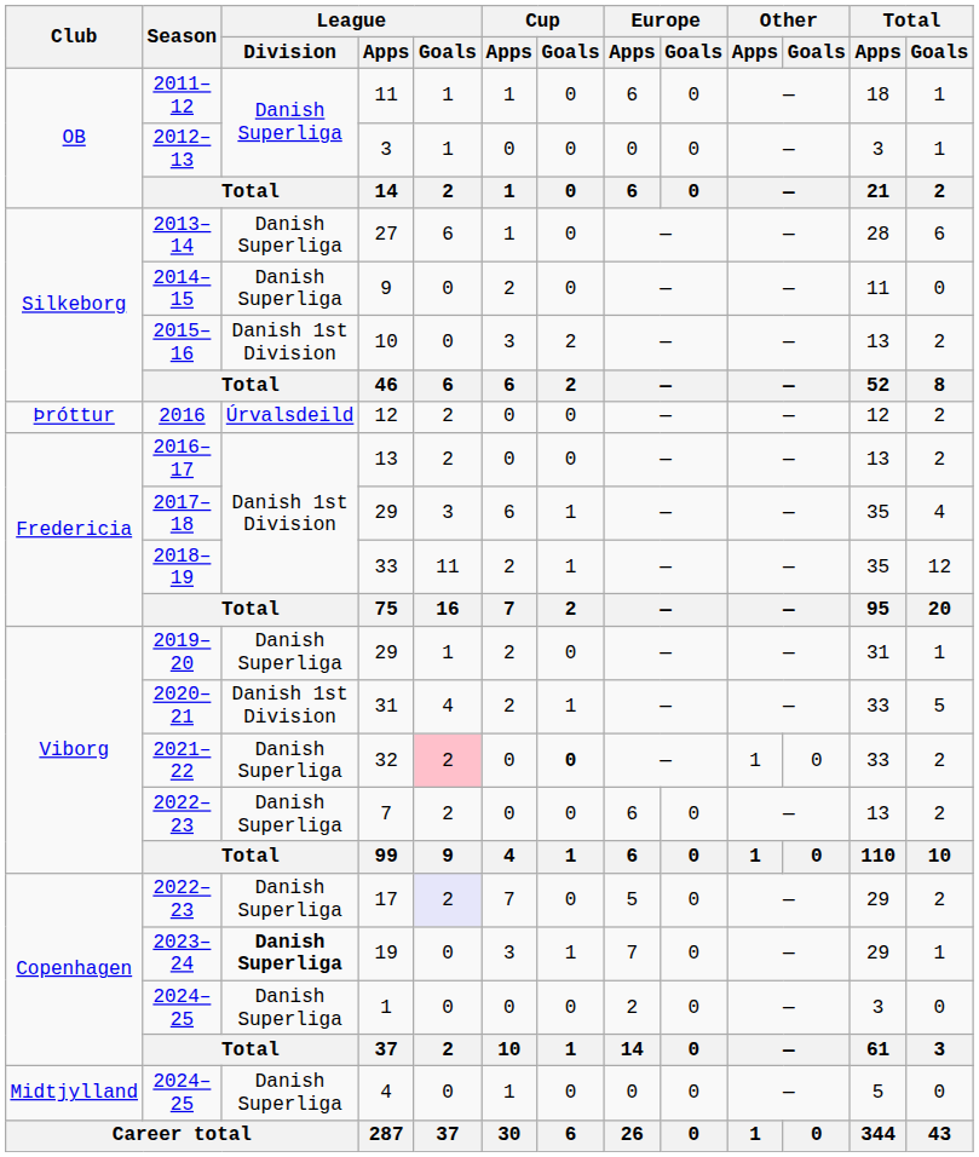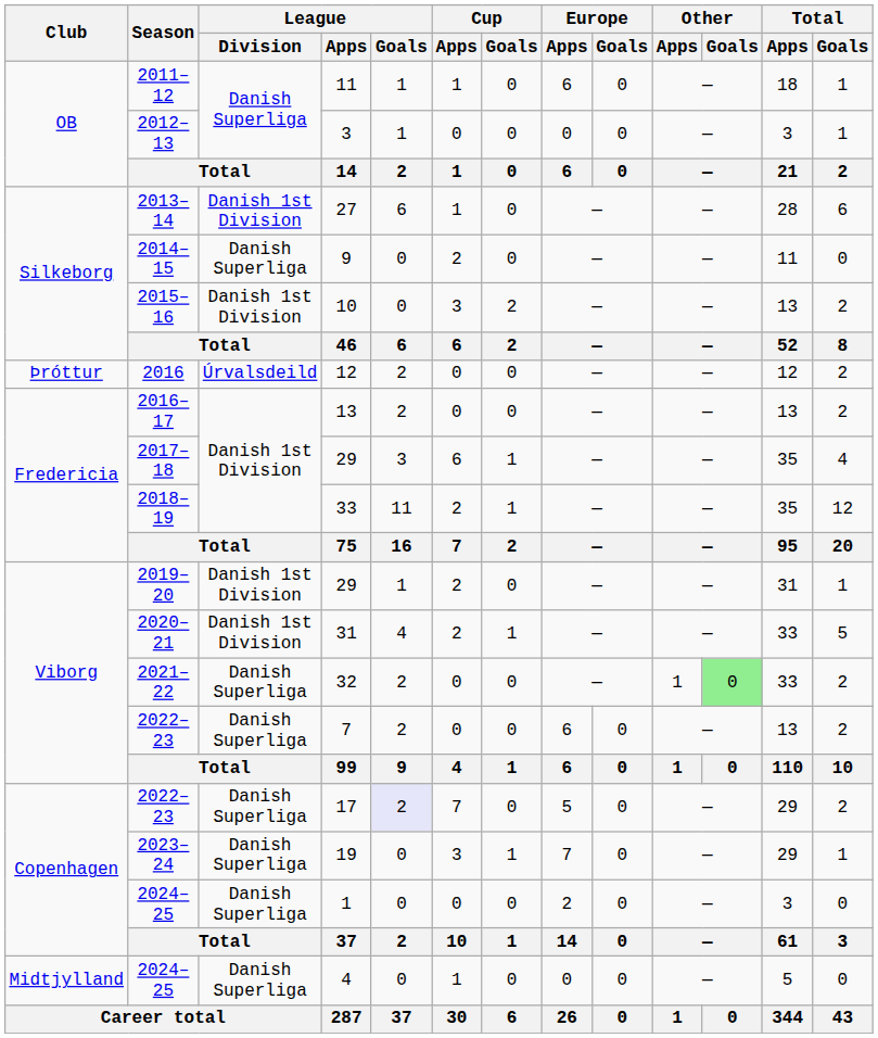27 | League / Division: Danish Superliga -> Danish 1st Division
2019–20 / 29 | League / Division: Danish Superliga -> Danish 1st Division
32 | League / Goals: pink background -> no background
32 | Cup / Goals: bold -> normal
32 | Other / Goals: no background -> lightgreen background
19 | League / Division: bold -> normal
